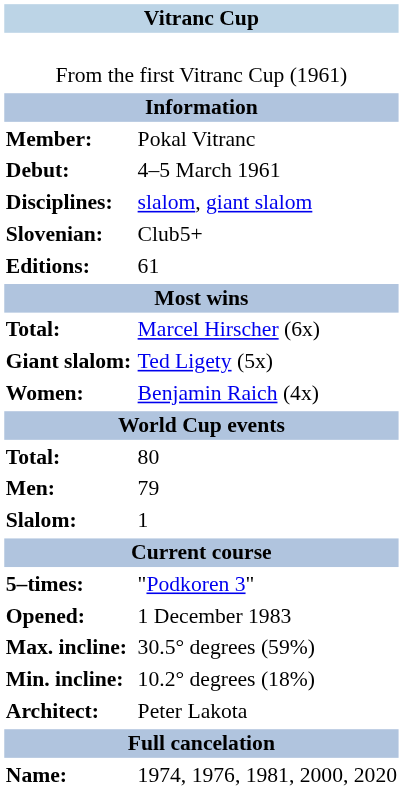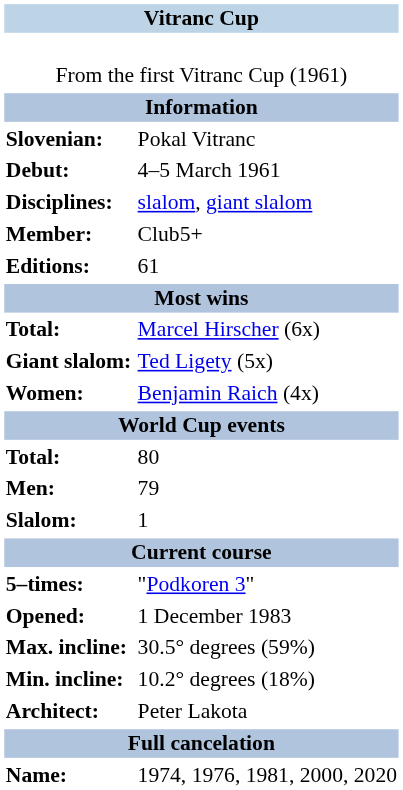Pokal Vitranc | column 1: Member: -> Slovenian:
Club5+ | column 1: Slovenian: -> Member:
